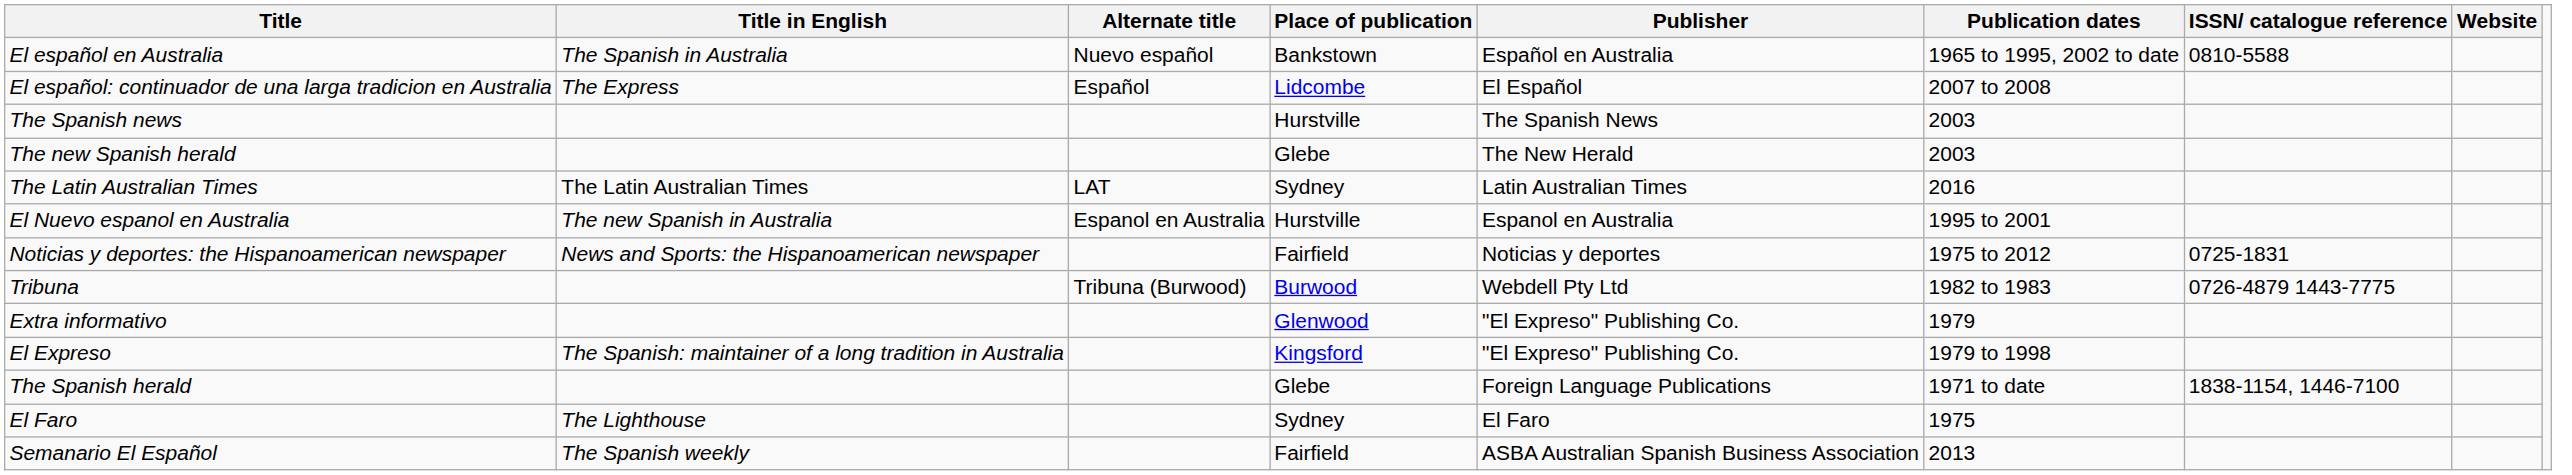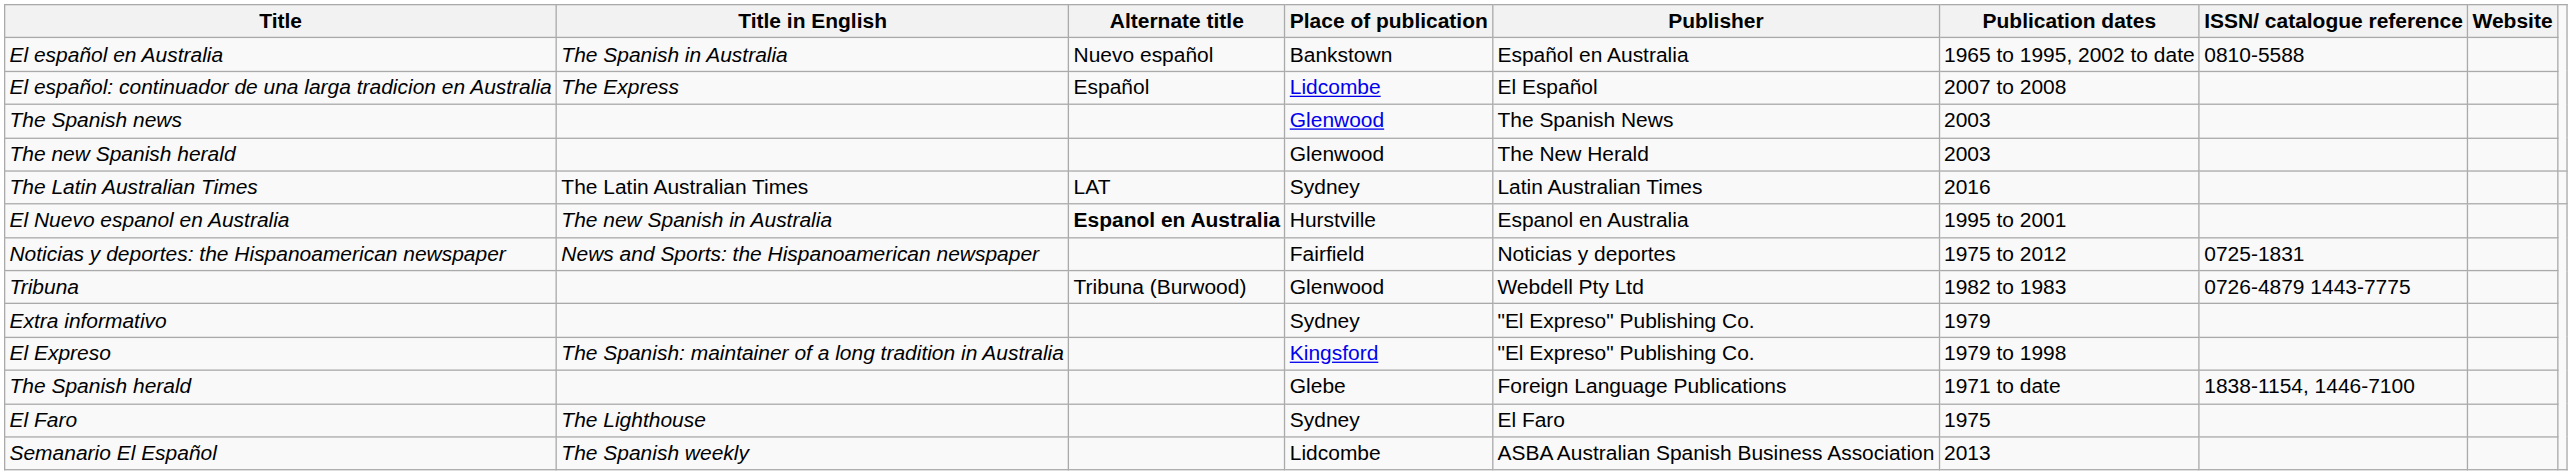The Spanish news | Place of publication: Hurstville -> Glenwood
The new Spanish herald | Place of publication: Glebe -> Glenwood
El Nuevo espanol en Australia | Alternate title: normal -> bold
Tribuna | Place of publication: Burwood -> Glenwood
Extra informativo | Place of publication: Glenwood -> Sydney
Semanario El Español | Place of publication: Fairfield -> Lidcombe
